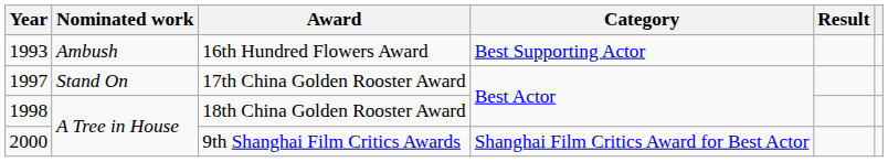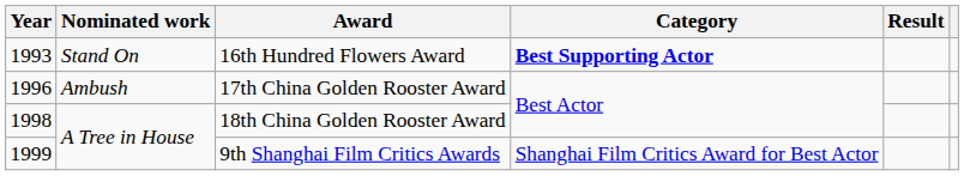16th Hundred Flowers Award | Nominated work: Ambush -> Stand On
16th Hundred Flowers Award | Category: normal -> bold
17th China Golden Rooster Award | Year: 1997 -> 1996
17th China Golden Rooster Award | Nominated work: Stand On -> Ambush
9th Shanghai Film Critics Awards | Year: 2000 -> 1999
